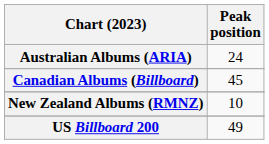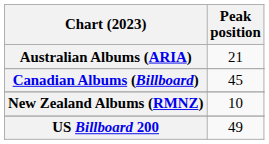Australian Albums (ARIA) | Peak position: 24 -> 21
